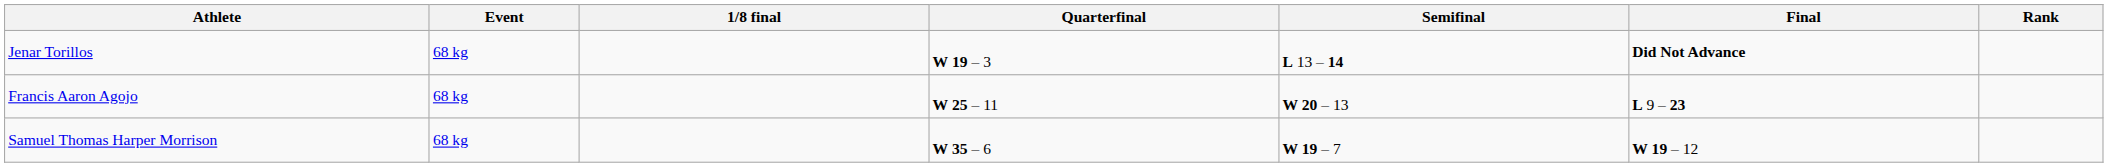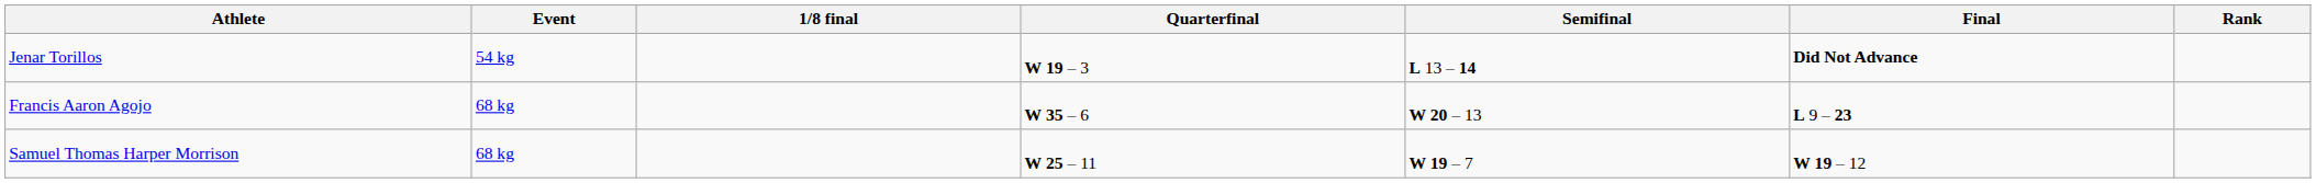Jenar Torillos | Event: 68 kg -> 54 kg
Francis Aaron Agojo | Quarterfinal: W 25 – 11 -> W 35 – 6
Samuel Thomas Harper Morrison | Quarterfinal: W 35 – 6 -> W 25 – 11
